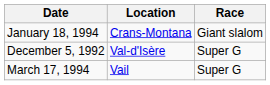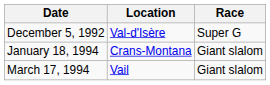rows swapped: December 5, 1992 <-> January 18, 1994
March 17, 1994 | Race: Super G -> Giant slalom
